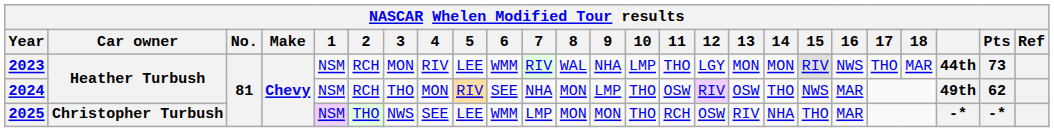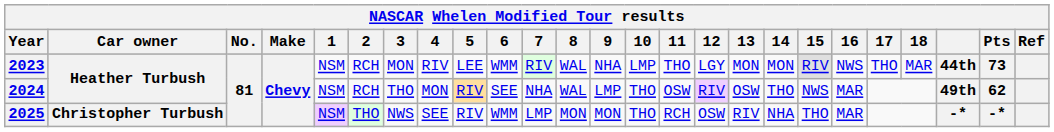2024 | 8: MON -> WAL
2025 | 5: LEE -> RIV
